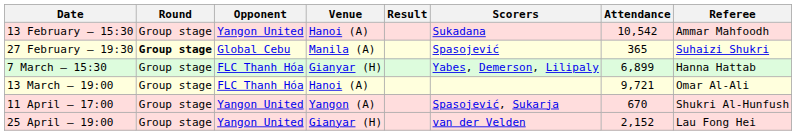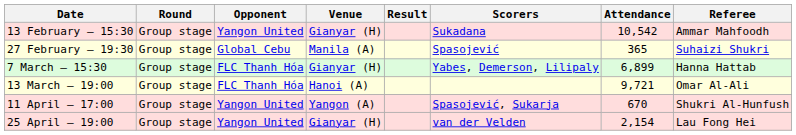13 February – 15:30 | Venue: Hanoi (A) -> Gianyar (H)
27 February – 19:30 | Round: bold -> normal
25 April – 19:00 | Attendance: 2,152 -> 2,154
